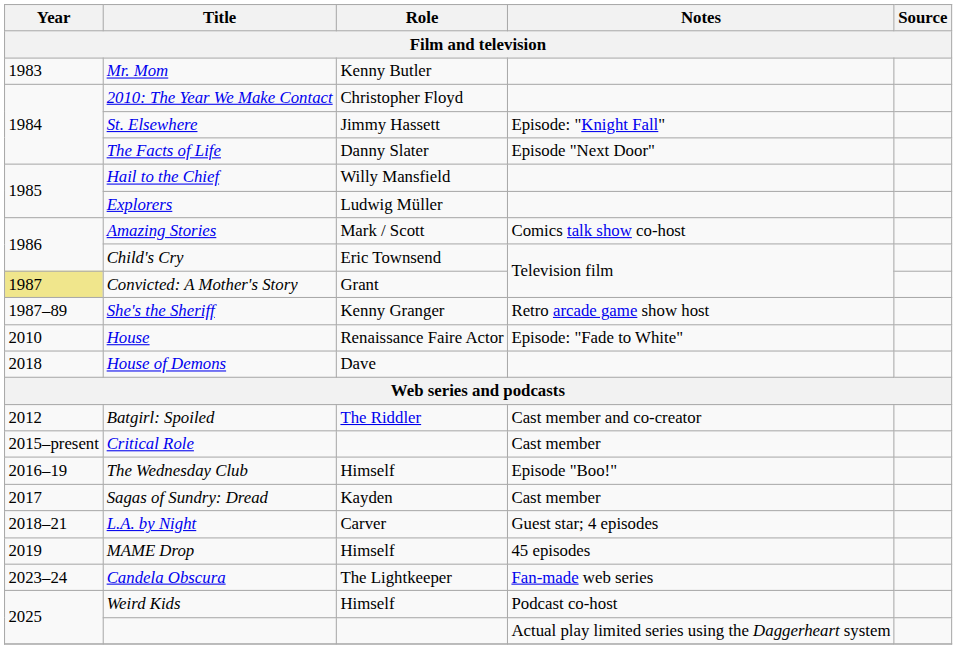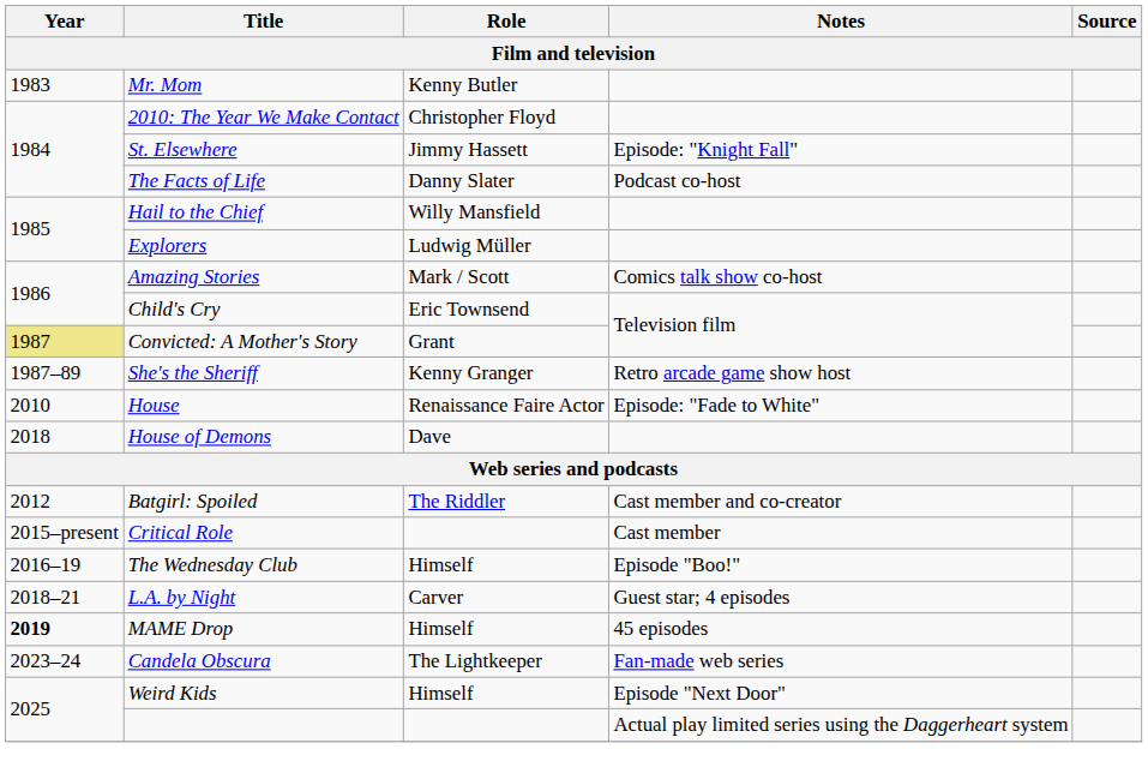The Facts of Life | Notes: Episode "Next Door" -> Podcast co-host
- row: 2017 | Sagas of Sundry: Dread | Kayden | Cast member
MAME Drop | Year: normal -> bold
Weird Kids | Notes: Podcast co-host -> Episode "Next Door"
